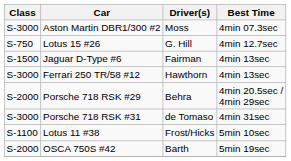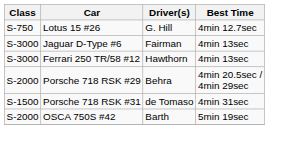- row: S-3000 | Aston Martin DBR1/300 #2 | Moss | 4min 07.3sec
Jaguar D-Type #6 | Class: S-1500 -> S-3000
Porsche 718 RSK #31 | Class: S-3000 -> S-1500
- row: S-1100 | Lotus 11 #38 | Frost/Hicks | 5min 10sec
